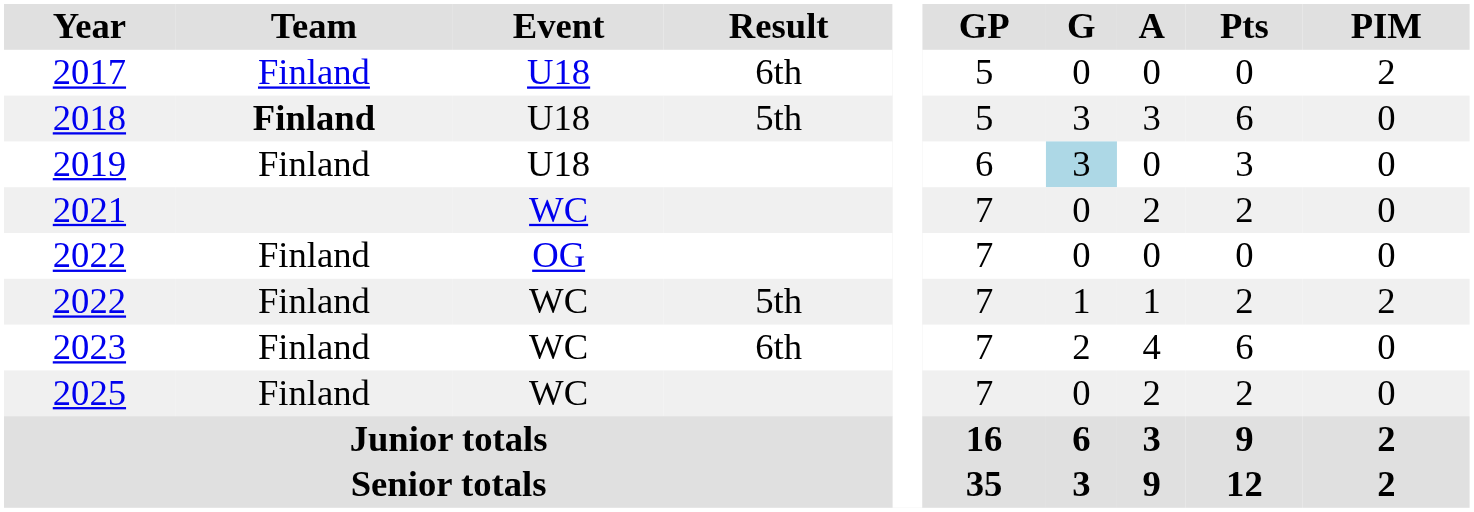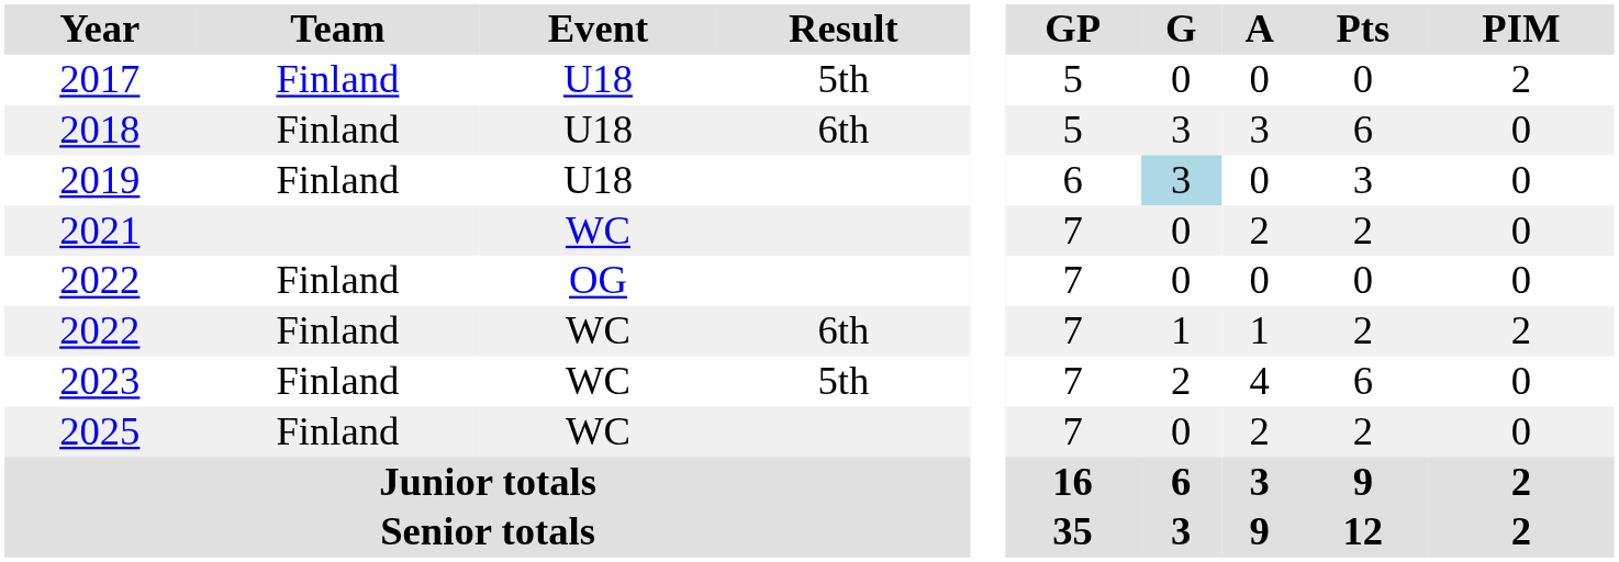2017 | Result: 6th -> 5th
2018 | Team: bold -> normal
2018 | Result: 5th -> 6th
2022 / WC | Result: 5th -> 6th
2023 | Result: 6th -> 5th
